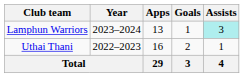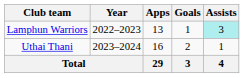Lamphun Warriors | Year: 2023–2024 -> 2022–2023
Uthai Thani | Year: 2022–2023 -> 2023–2024
